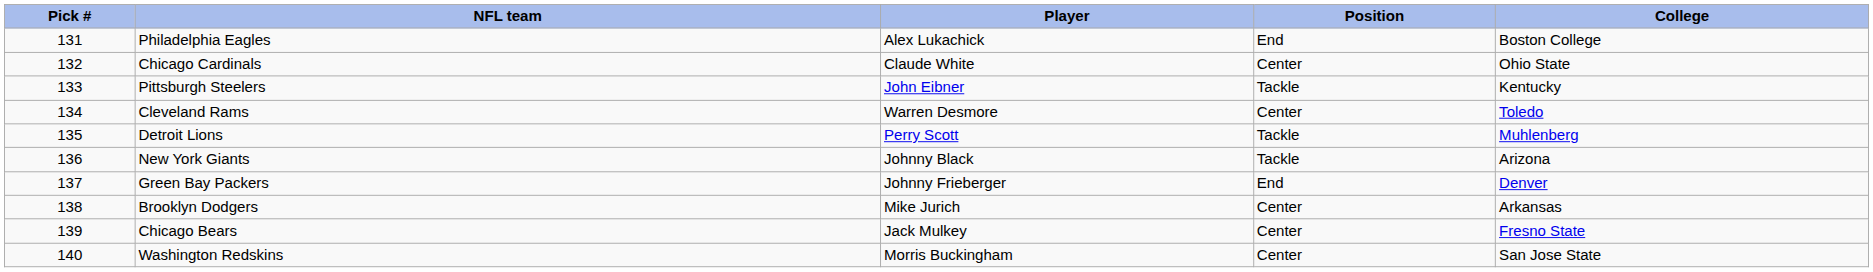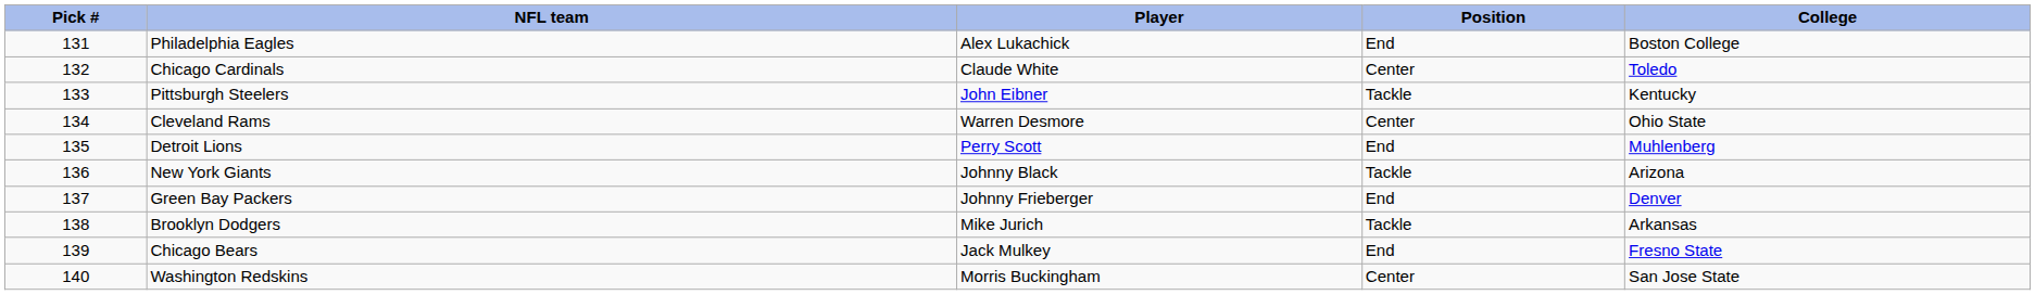Chicago Cardinals | College: Ohio State -> Toledo
Cleveland Rams | College: Toledo -> Ohio State
Detroit Lions | Position: Tackle -> End
Brooklyn Dodgers | Position: Center -> Tackle
Chicago Bears | Position: Center -> End
